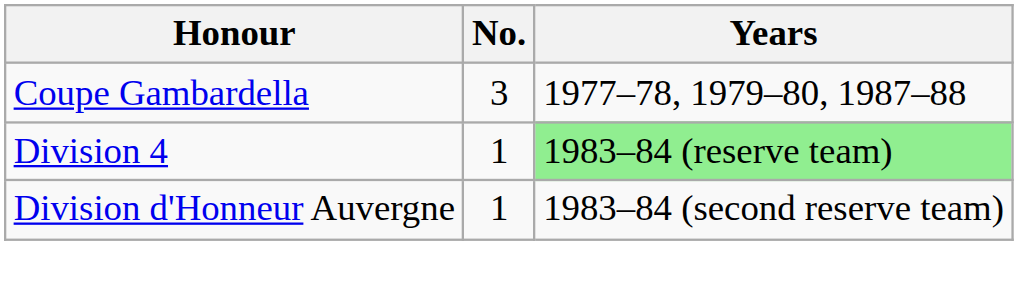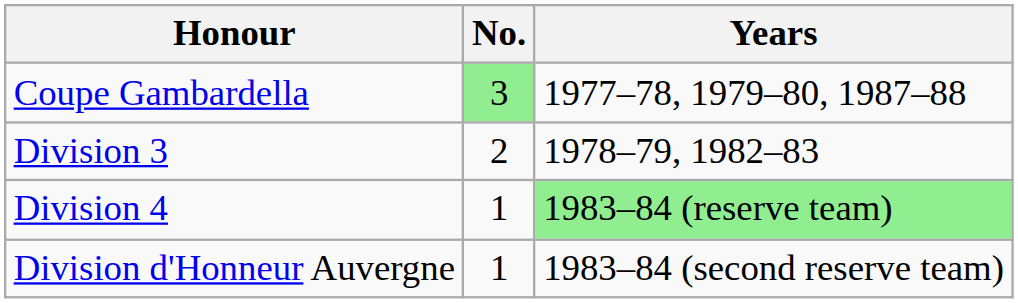Coupe Gambardella | No.: no background -> lightgreen background
+ row: Division 3 | 2 | 1978–79, 1982–83
